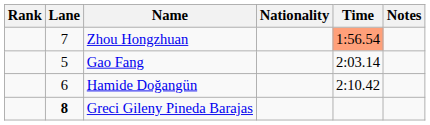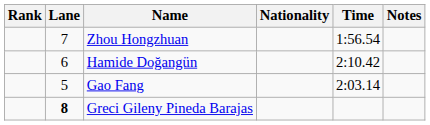Zhou Hongzhuan | Time: lightsalmon background -> no background
rows swapped: Gao Fang <-> Hamide Doğangün
